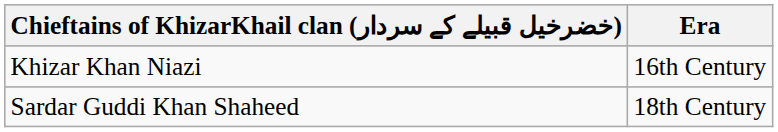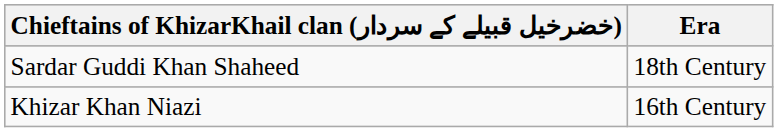rows swapped: Khizar Khan Niazi <-> Sardar Guddi Khan Shaheed
